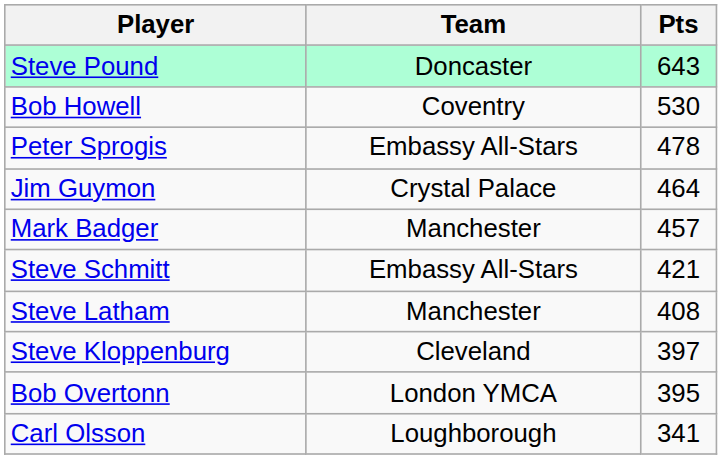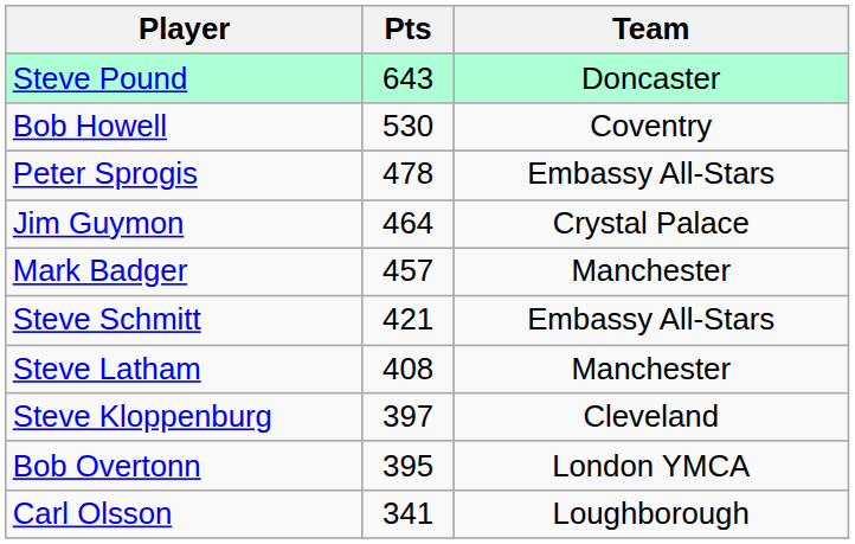columns swapped: Team <-> Pts
